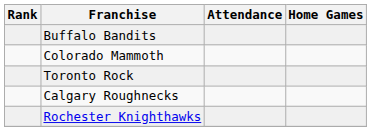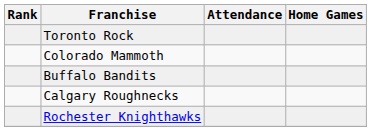rows swapped: Buffalo Bandits <-> Toronto Rock
